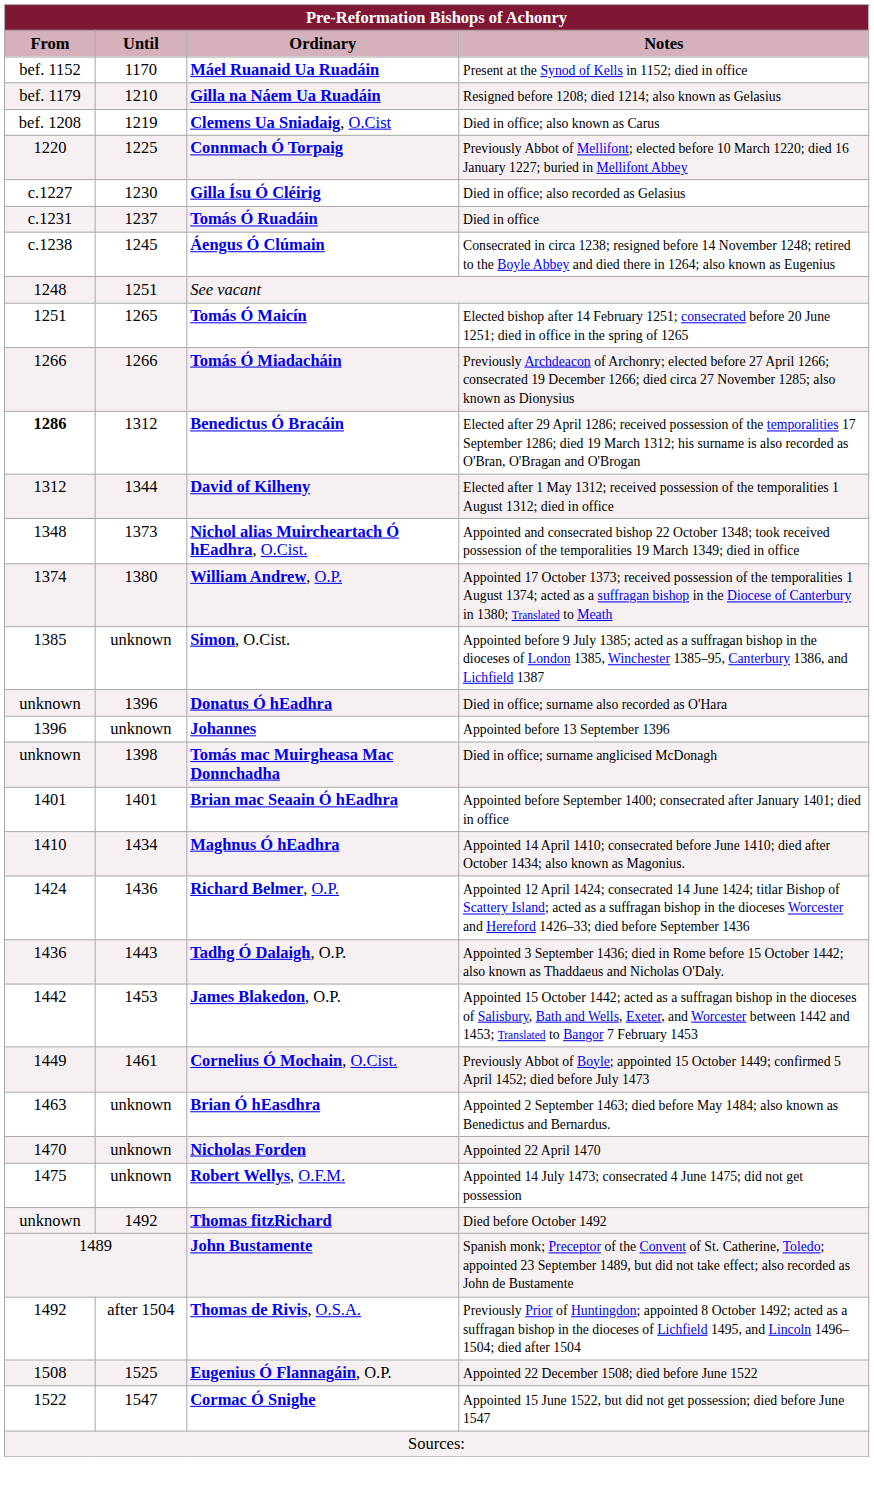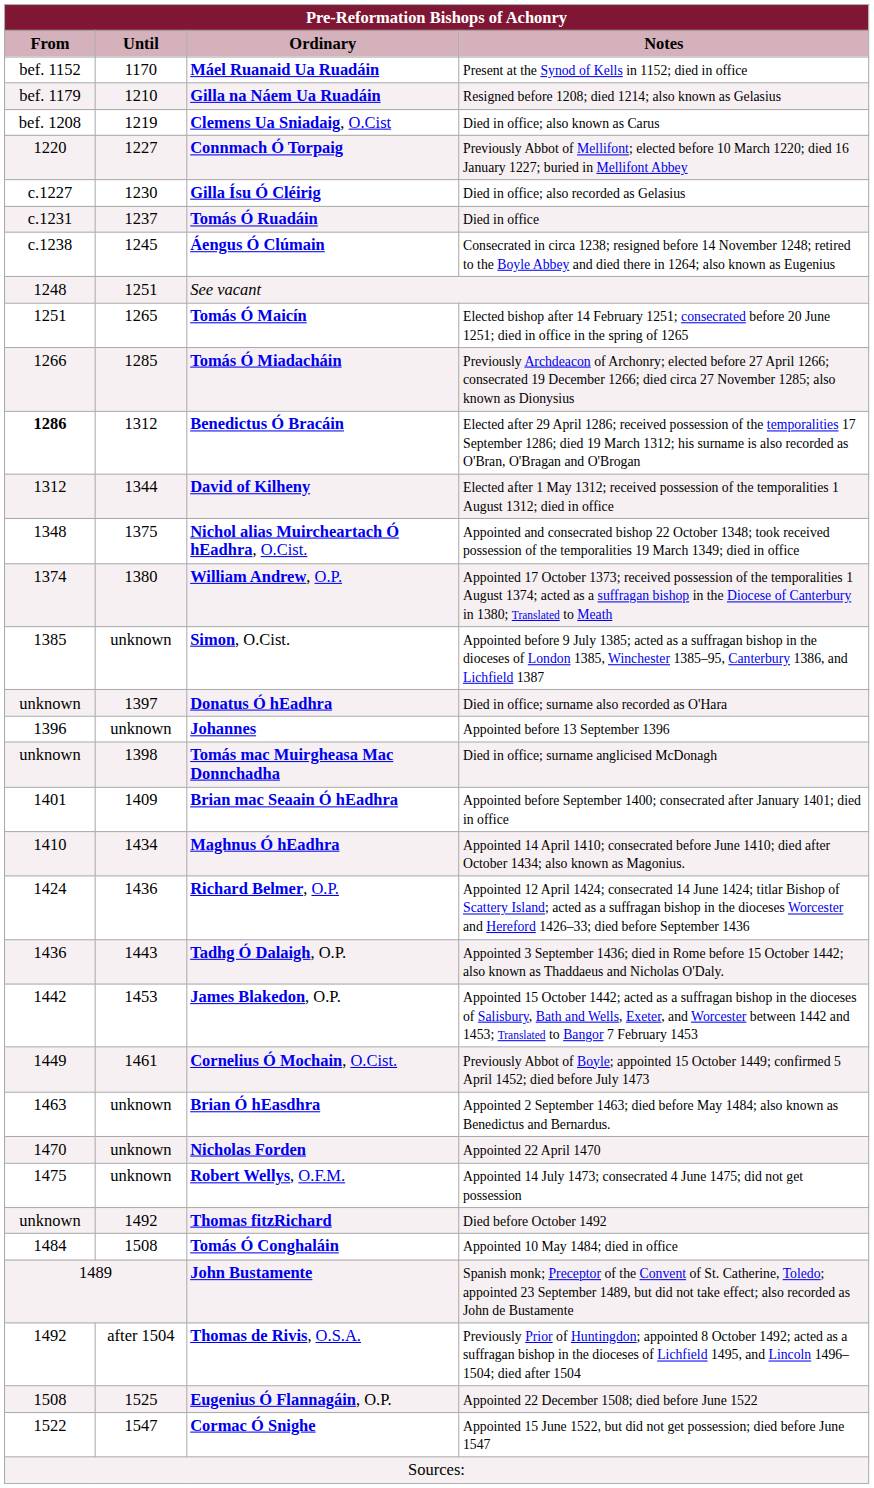Connmach Ó Torpaig | Until: 1225 -> 1227
Tomás Ó Miadacháin | Until: 1266 -> 1285
Nichol alias Muircheartach Ó hEadhra, O.Cist. | Until: 1373 -> 1375
Donatus Ó hEadhra | Until: 1396 -> 1397
Brian mac Seaain Ó hEadhra | Until: 1401 -> 1409
+ row: 1484 | 1508 | Tomás Ó Conghaláin | Appointed 10 May 1484; died in office
